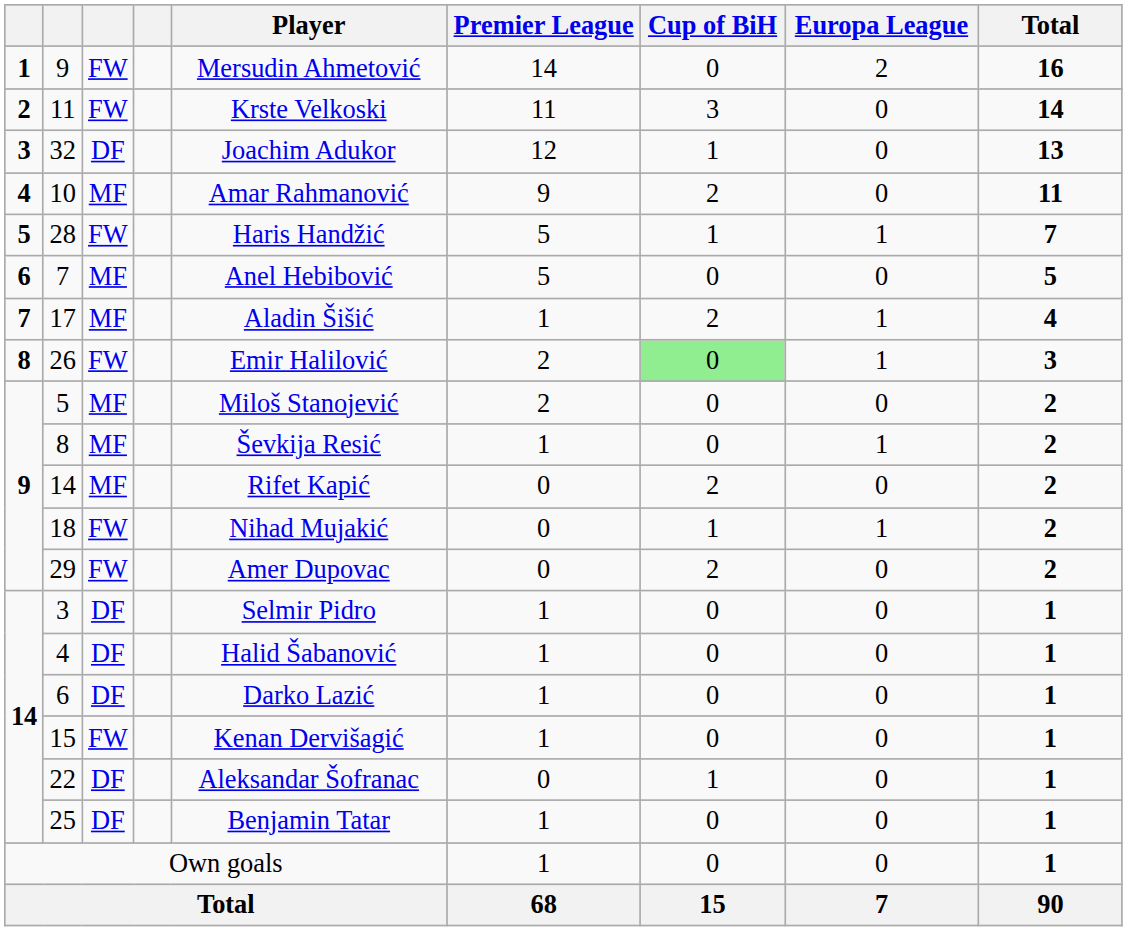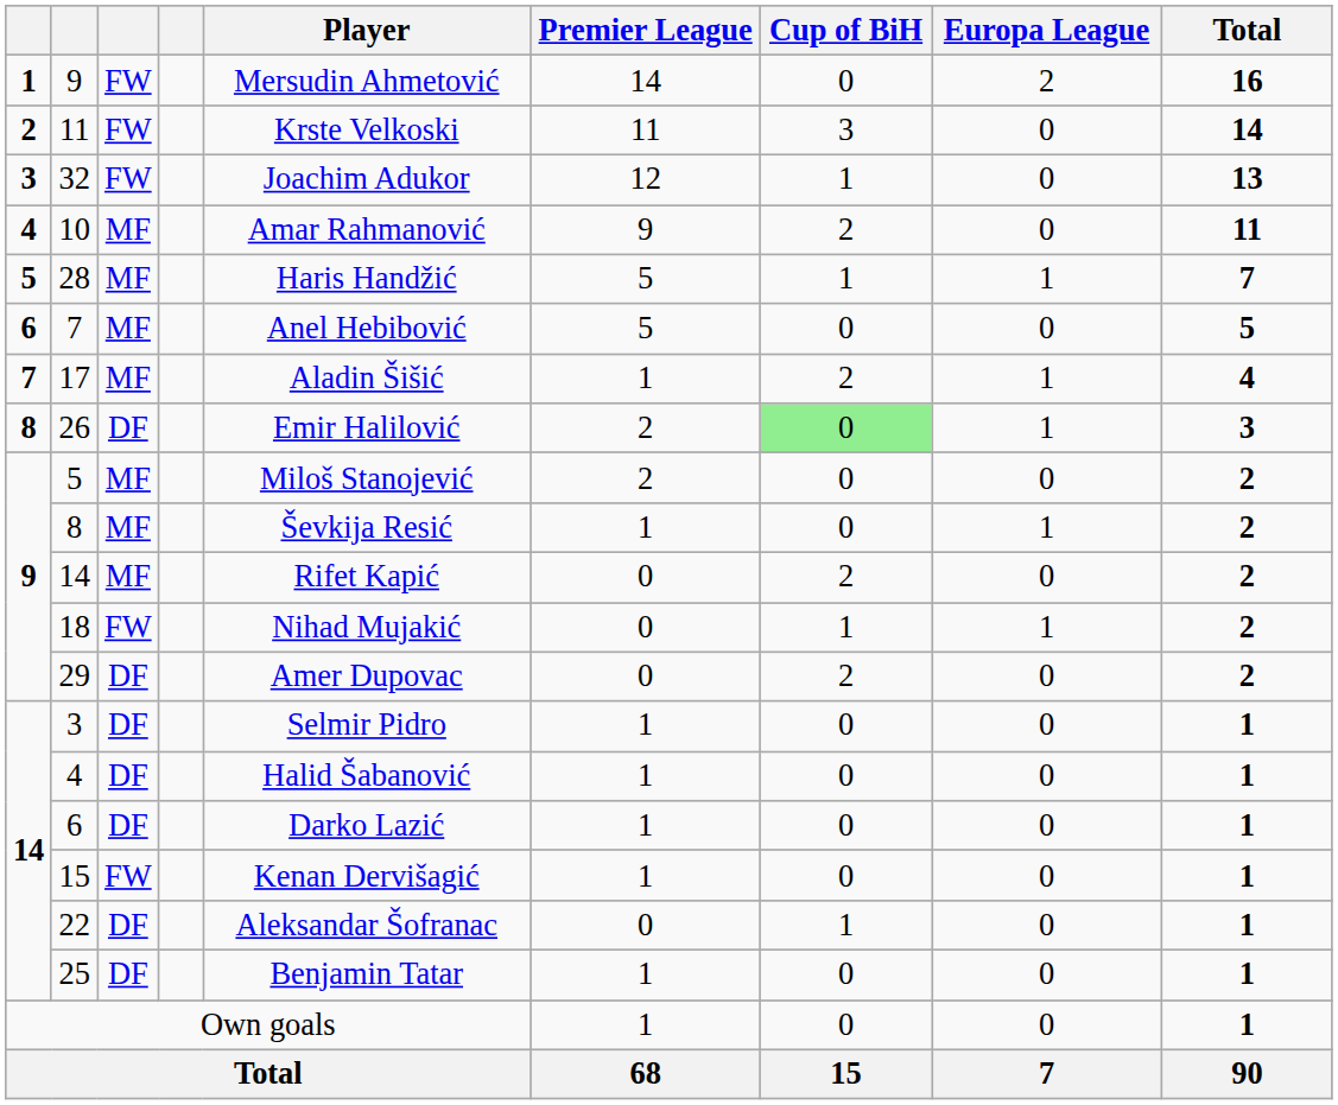32 | column 3: DF -> FW
28 | column 3: FW -> MF
26 | column 3: FW -> DF
29 | column 3: FW -> DF
